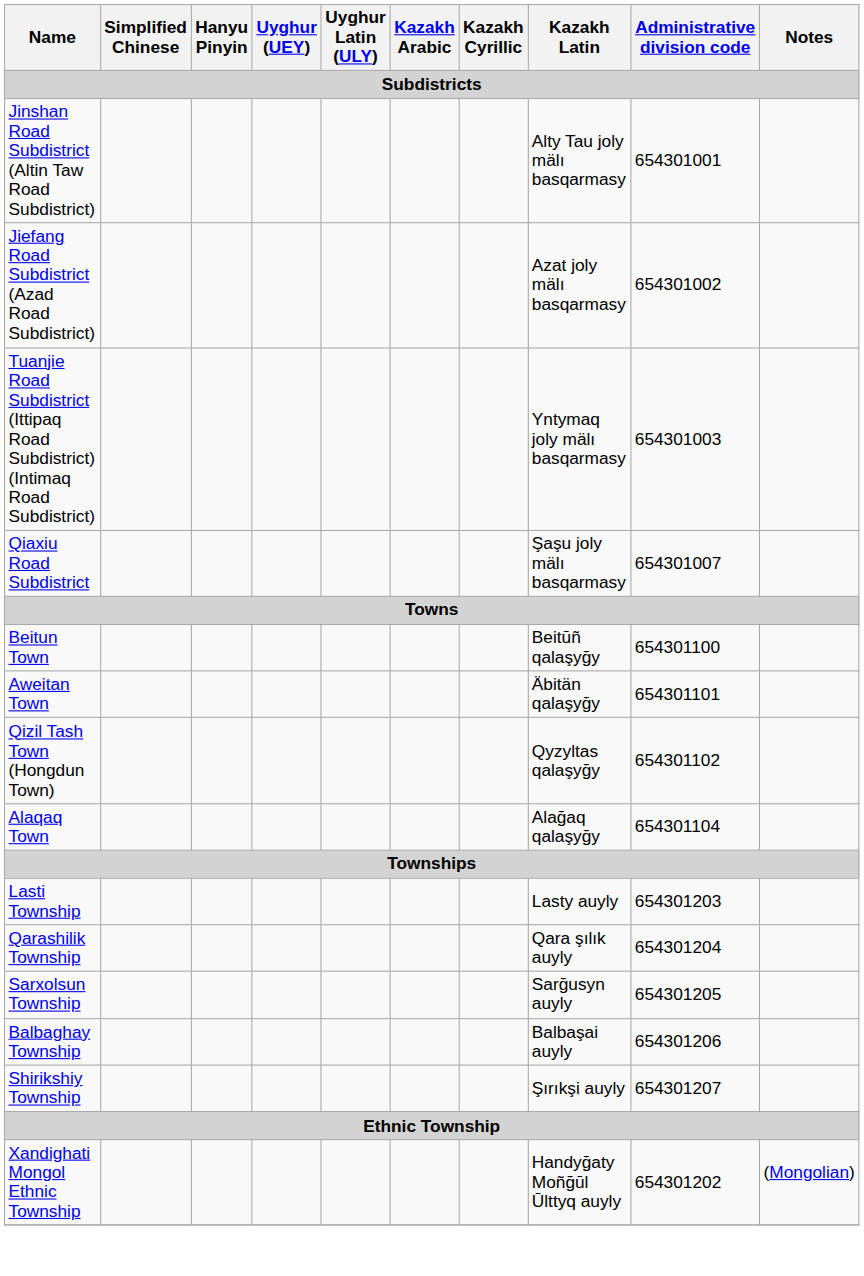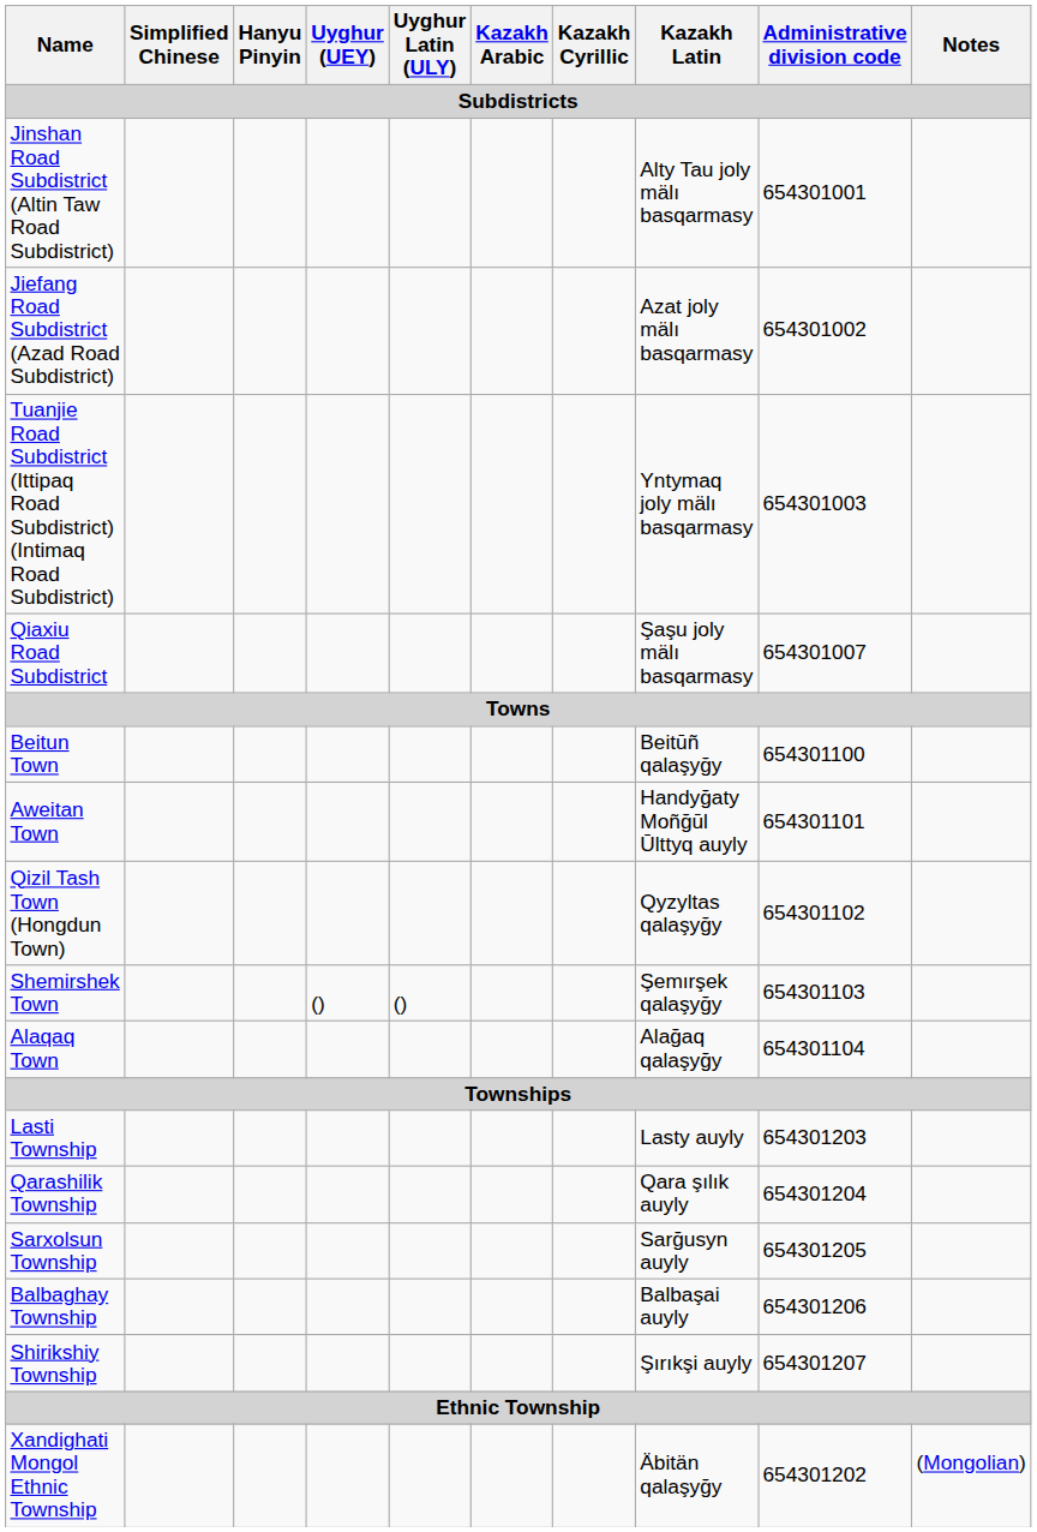Aweitan Town | Kazakh Latin: Äbitän qalaşyğy -> Handyğaty Moñğūl Ūlttyq auyly
+ row: Shemirshek Town | () | () | Şemırşek qalaşyğy | 654301103
Xandighati Mongol Ethnic Township | Kazakh Latin: Handyğaty Moñğūl Ūlttyq auyly -> Äbitän qalaşyğy
